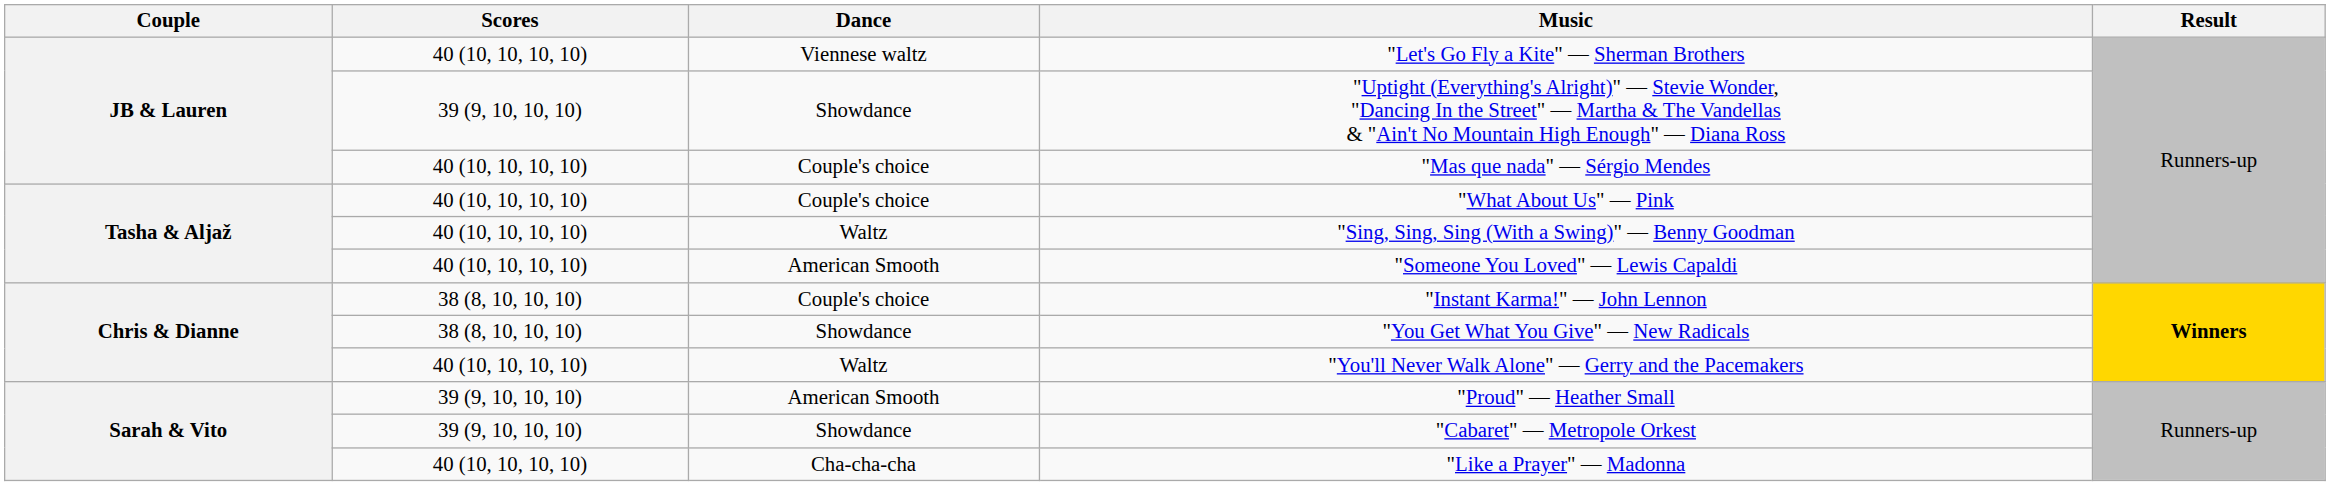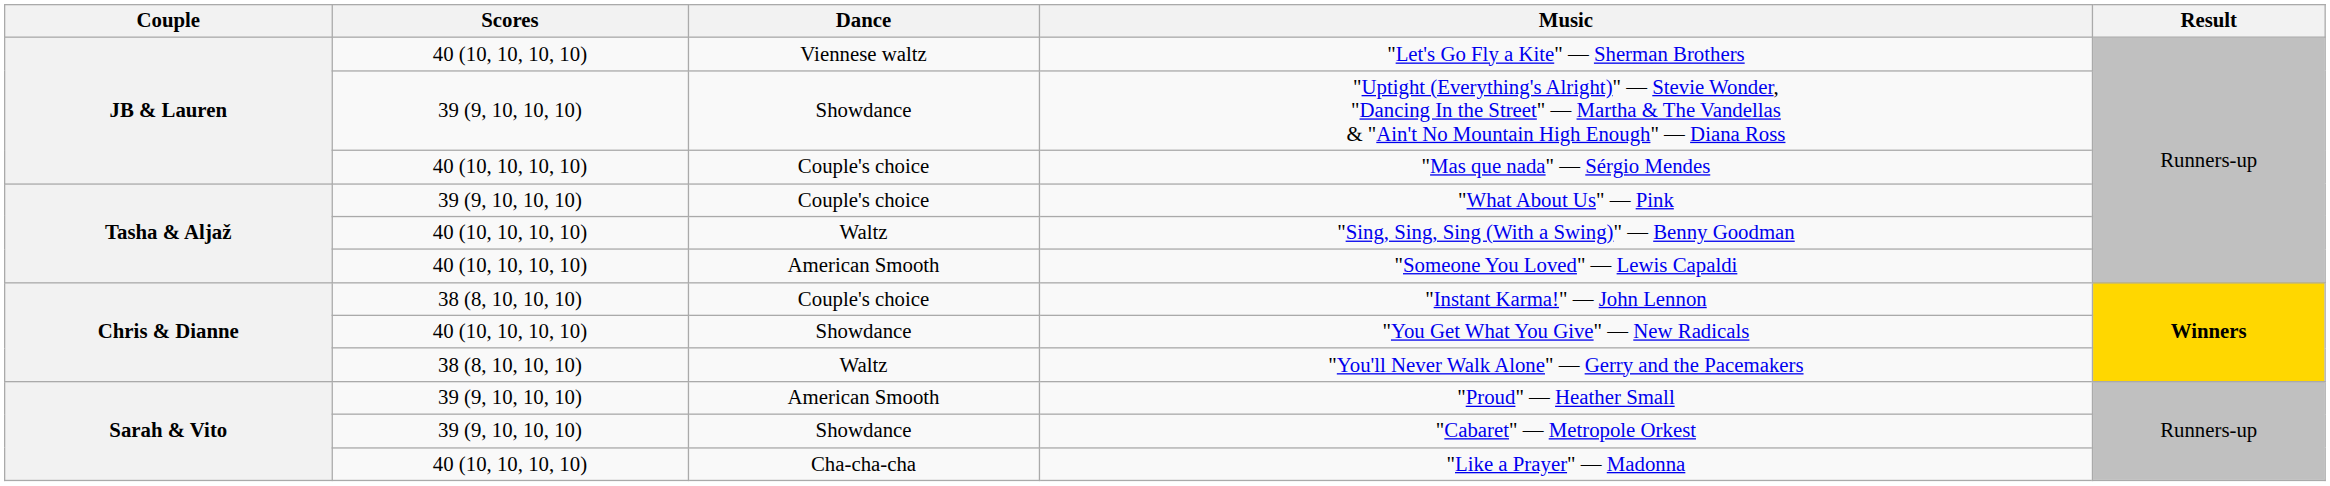"What About Us" — Pink | Scores: 40 (10, 10, 10, 10) -> 39 (9, 10, 10, 10)
"You Get What You Give" — New Radicals | Scores: 38 (8, 10, 10, 10) -> 40 (10, 10, 10, 10)
"You'll Never Walk Alone" — Gerry and the Pacemakers | Scores: 40 (10, 10, 10, 10) -> 38 (8, 10, 10, 10)
